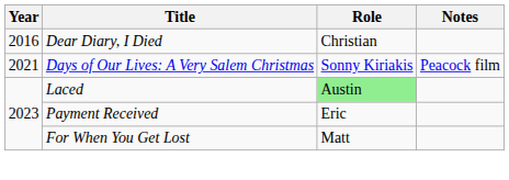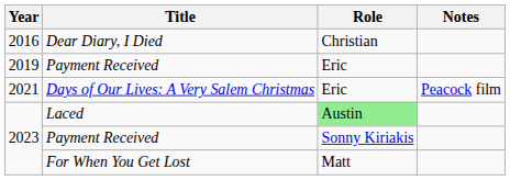+ row: 2019 | Payment Received | Eric
Days of Our Lives: A Very Salem Christmas | Role: Sonny Kiriakis -> Eric
2023 / Payment Received | Role: Eric -> Sonny Kiriakis
